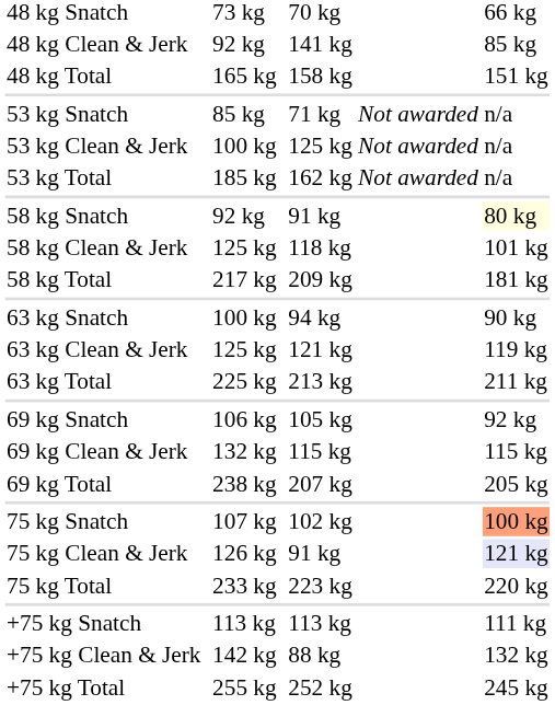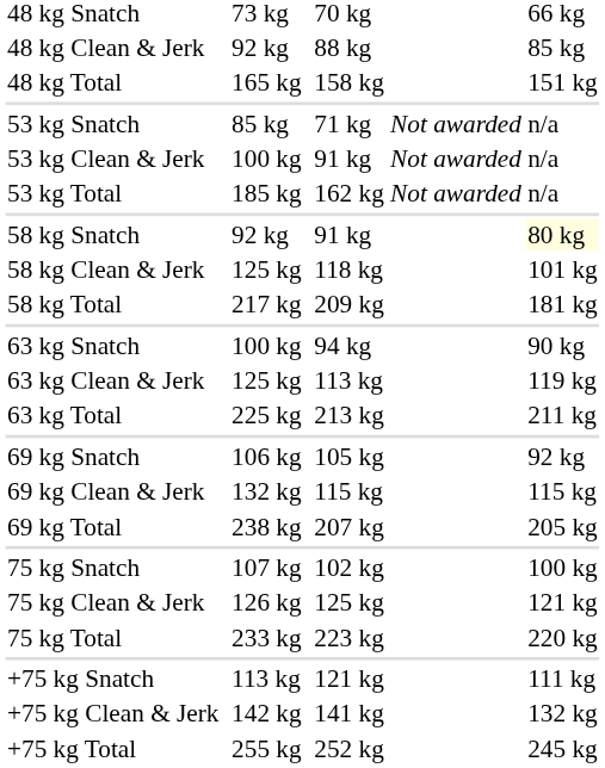48 kg Clean & Jerk | column 5: 141 kg -> 88 kg
53 kg Clean & Jerk | column 5: 125 kg -> 91 kg
63 kg Clean & Jerk | column 5: 121 kg -> 113 kg
75 kg Snatch | column 7: lightsalmon background -> no background
75 kg Clean & Jerk | column 5: 91 kg -> 125 kg
75 kg Clean & Jerk | column 7: lavender background -> no background
+75 kg Snatch | column 5: 113 kg -> 121 kg
+75 kg Clean & Jerk | column 5: 88 kg -> 141 kg
